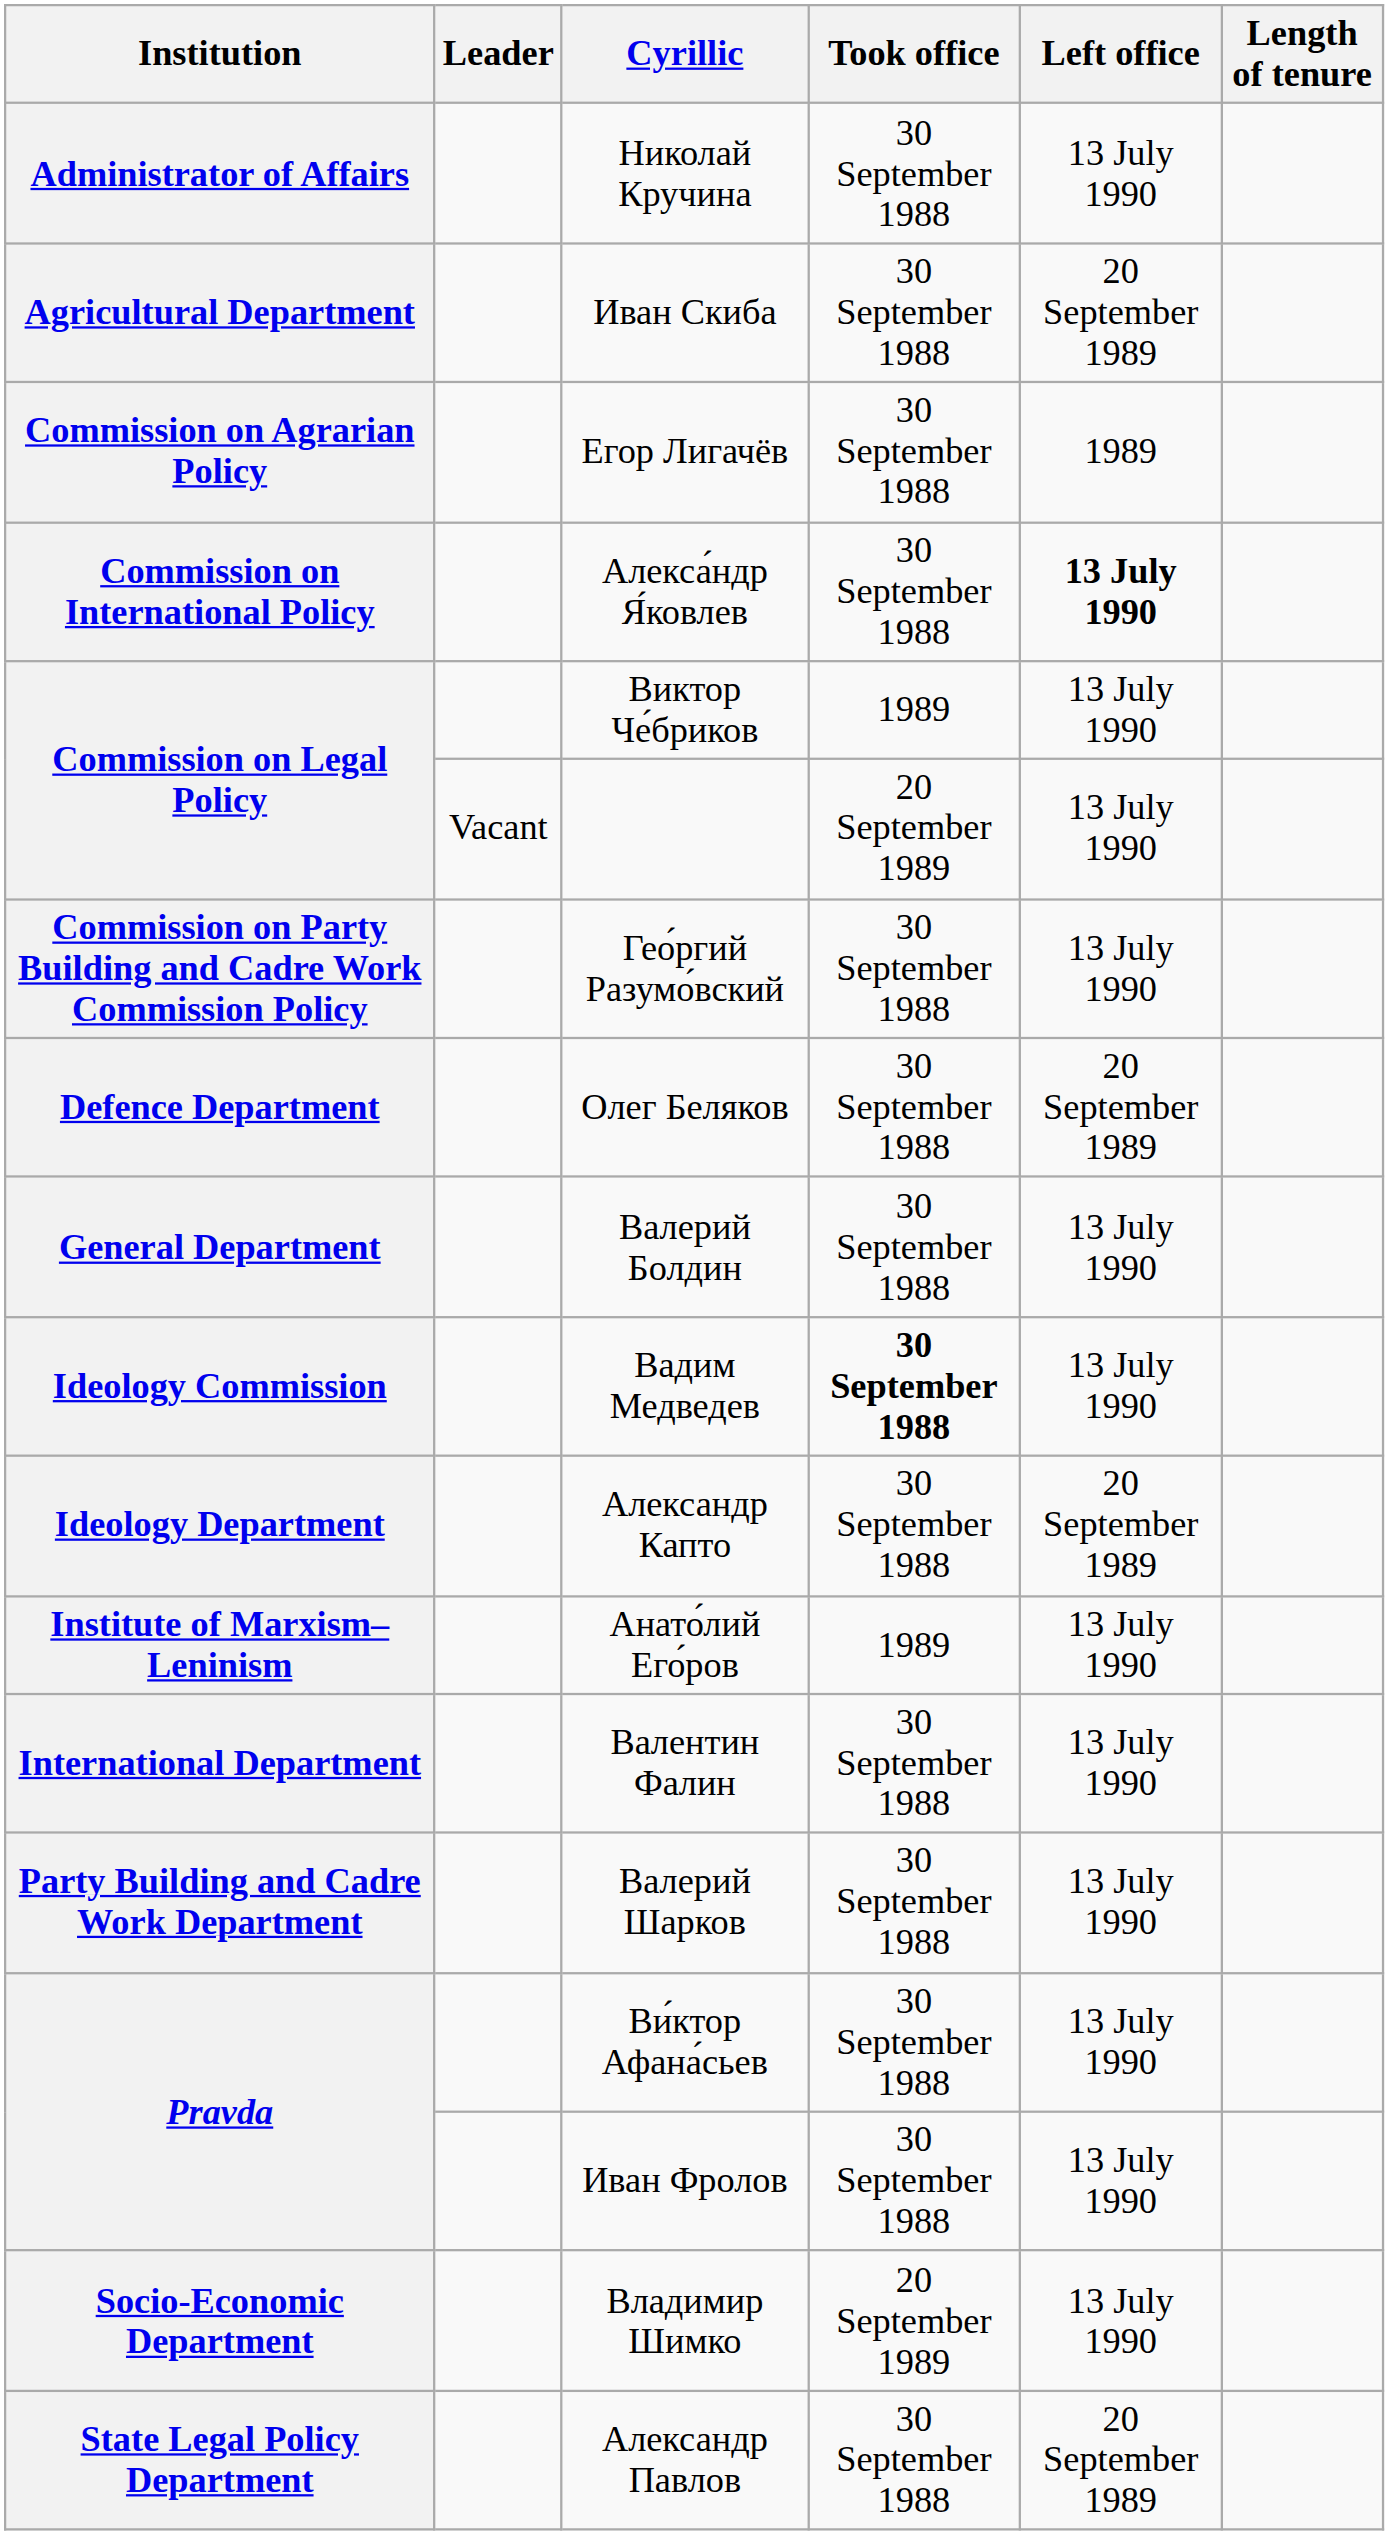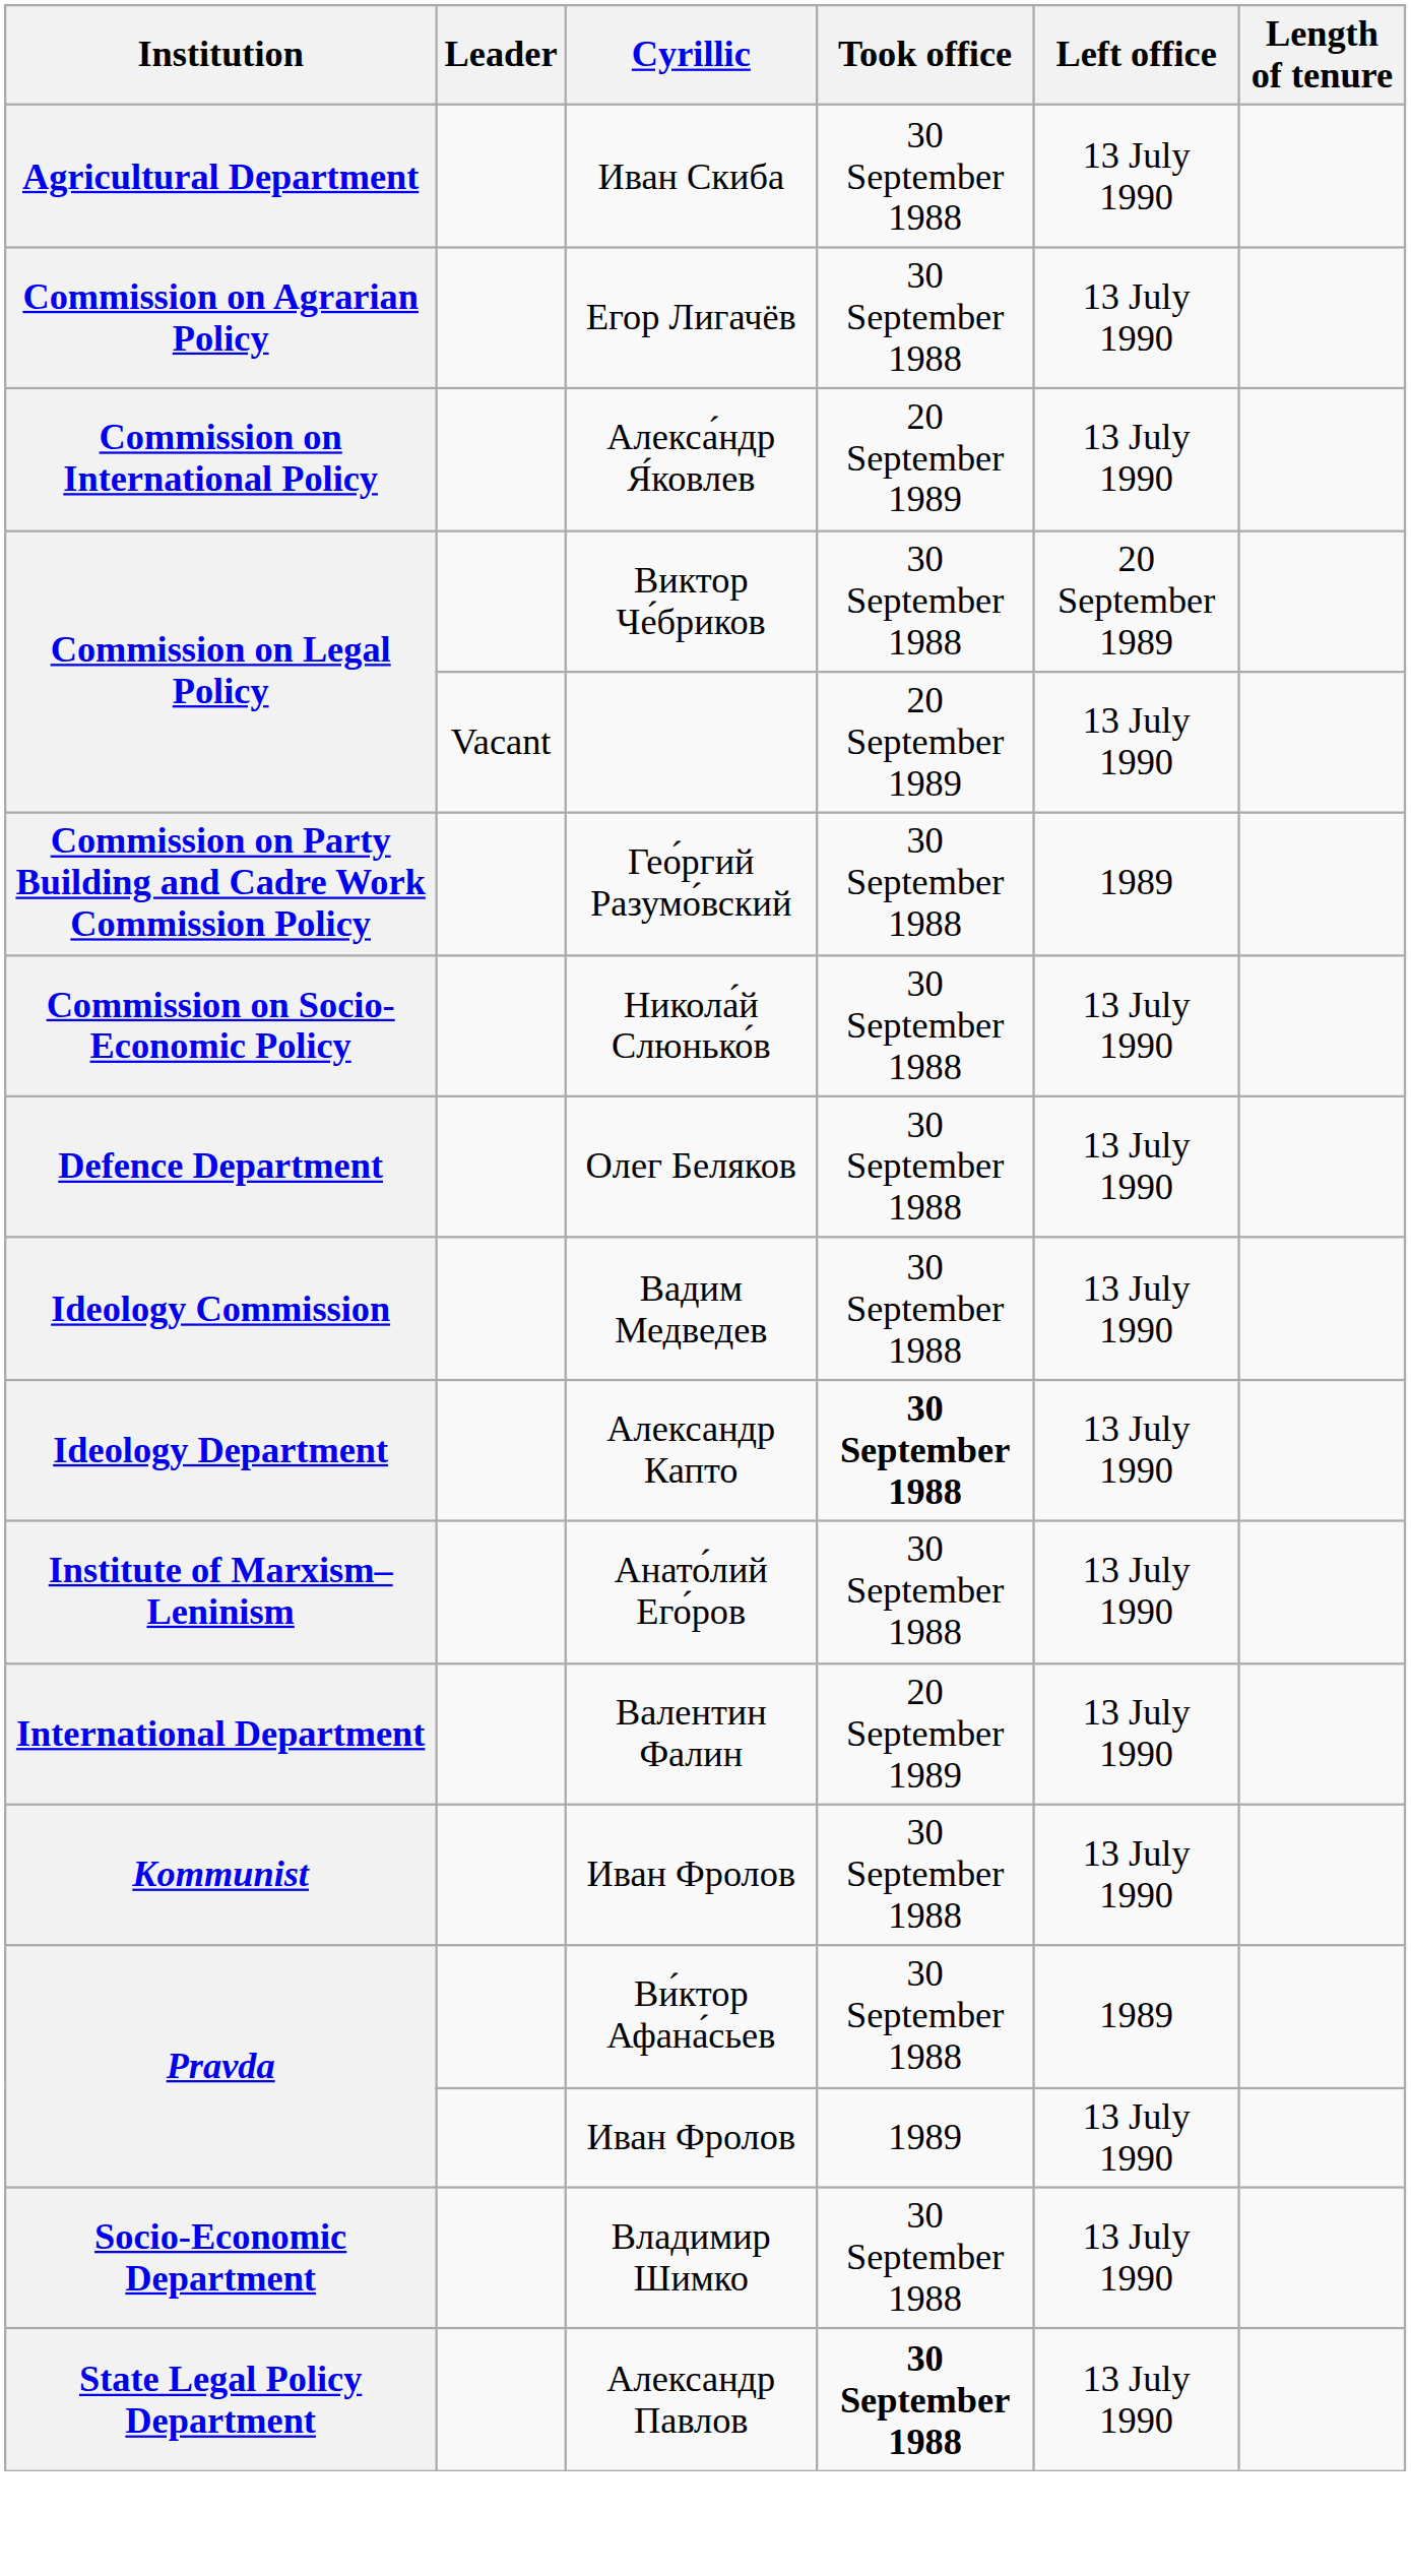- row: Administrator of Affairs | Николай Кручина | 30 September 1988 | 13 July 1990
Иван Скиба | Left office: 20 September 1989 -> 13 July 1990
Егор Лигачёв | Left office: 1989 -> 13 July 1990
Алекса́ндр Я́ковлев | Took office: 30 September 1988 -> 20 September 1989
Алекса́ндр Я́ковлев | Left office: bold -> normal
Виктор Че́бриков | Took office: 1989 -> 30 September 1988
Виктор Че́бриков | Left office: 13 July 1990 -> 20 September 1989
Гео́ргий Разумо́вский | Left office: 13 July 1990 -> 1989
+ row: Commission on Socio-Economic Policy | Никола́й Слюнько́в | 30 September 1988 | 13 July 1990
Олег Беляков | Left office: 20 September 1989 -> 13 July 1990
- row: General Department | Валерий Болдин | 30 September 1988 | 13 July 1990
Вадим Медведев | Took office: bold -> normal
Александр Капто | Took office: normal -> bold
Александр Капто | Left office: 20 September 1989 -> 13 July 1990
Анато́лий Его́ров | Took office: 1989 -> 30 September 1988
Baлeнтин Фaлин | Took office: 30 September 1988 -> 20 September 1989
+ row: Kommunist | Иван Фролов | 30 September 1988 | 13 July 1990
- row: Party Building and Cadre Work Department | Валерий Шарков | 30 September 1988 | 13 July 1990
Ви́ктор Афана́сьев | Left office: 13 July 1990 -> 1989
Pravda / Иван Фролов | Took office: 30 September 1988 -> 1989
Владимир Шимко | Took office: 20 September 1989 -> 30 September 1988
Александр Павлов | Took office: normal -> bold
Александр Павлов | Left office: 20 September 1989 -> 13 July 1990
